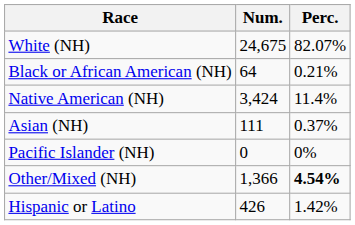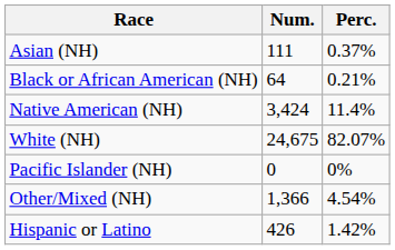rows swapped: White (NH) <-> Asian (NH)
Other/Mixed (NH) | Perc.: bold -> normal
